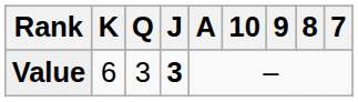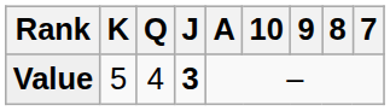Value | K: 6 -> 5
Value | Q: 3 -> 4
